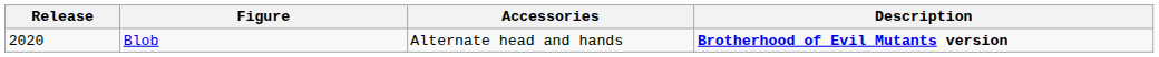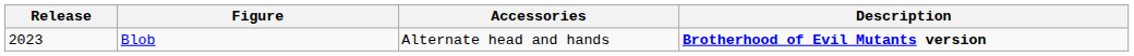Blob | Release: 2020 -> 2023
